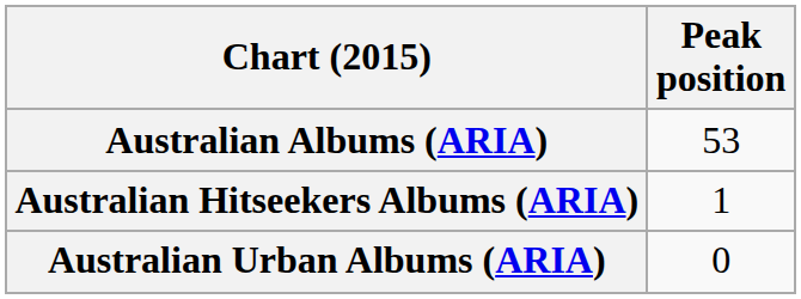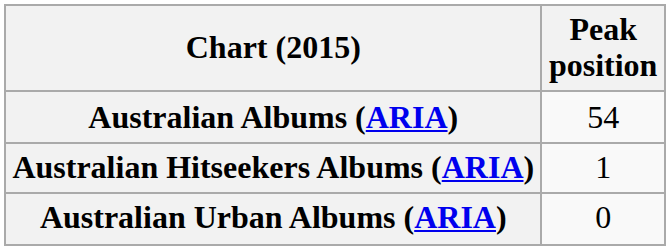Australian Albums (ARIA) | Peak position: 53 -> 54
